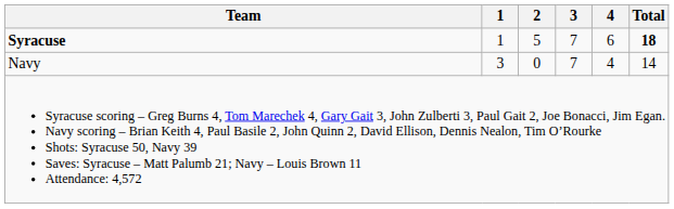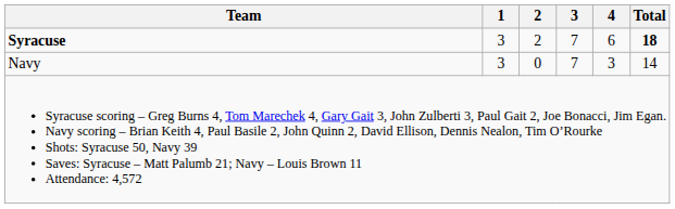Syracuse | 1: 1 -> 3
Syracuse | 2: 5 -> 2
Navy | 4: 4 -> 3
